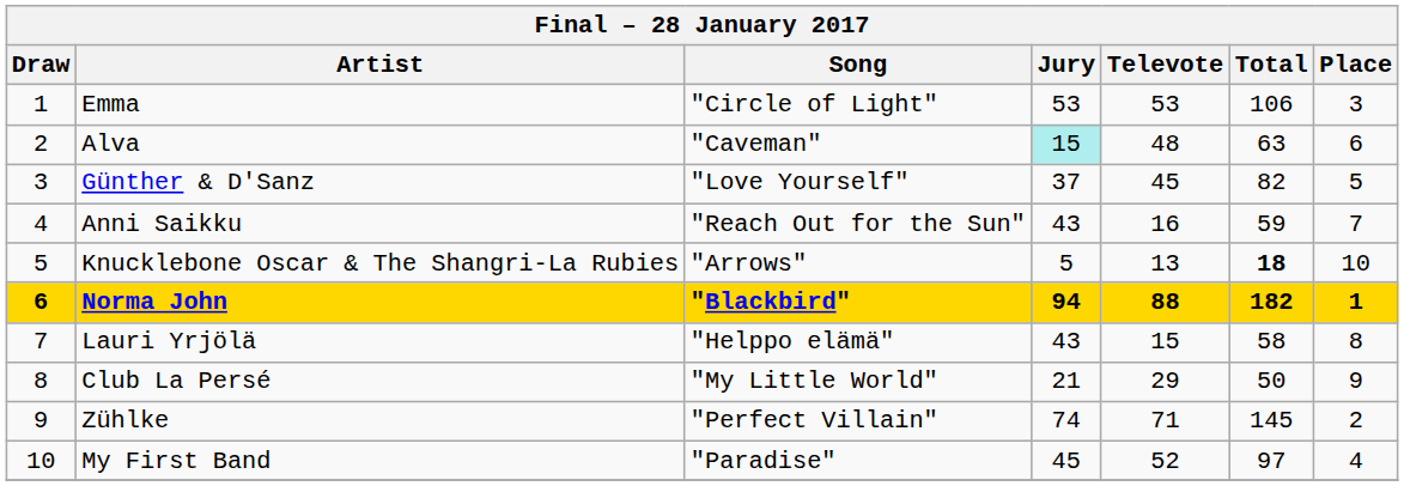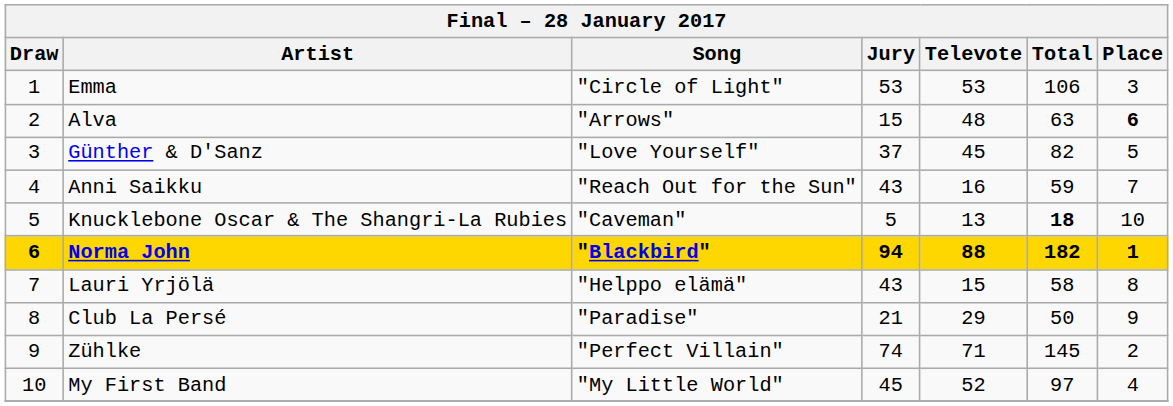Alva | Song: "Caveman" -> "Arrows"
Alva | Jury: paleturquoise background -> no background
Alva | Place: normal -> bold
Knucklebone Oscar & The Shangri-La Rubies | Song: "Arrows" -> "Caveman"
Club La Persé | Song: "My Little World" -> "Paradise"
My First Band | Song: "Paradise" -> "My Little World"
